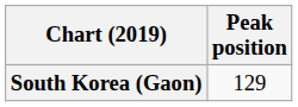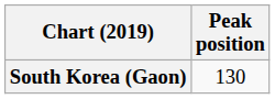South Korea (Gaon) | Peak position: 129 -> 130
